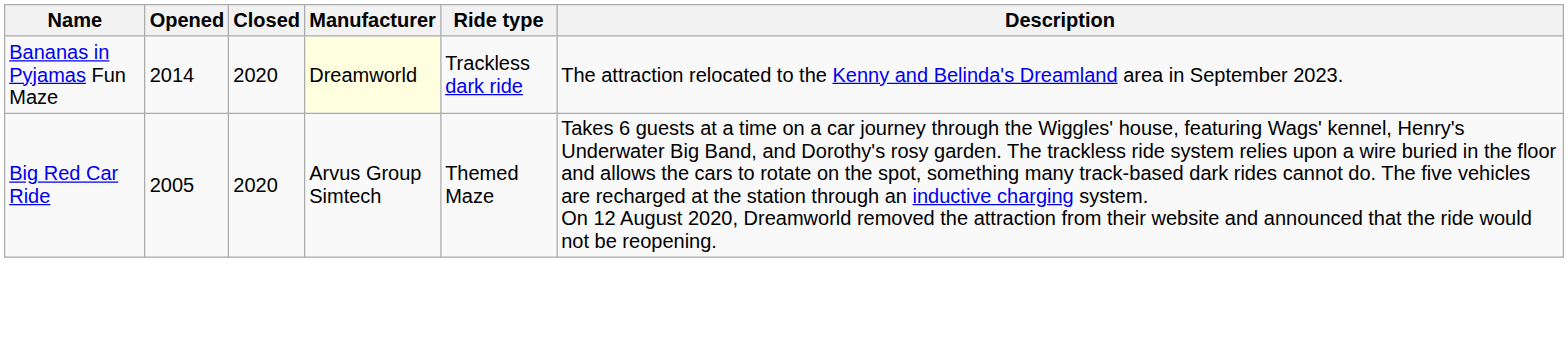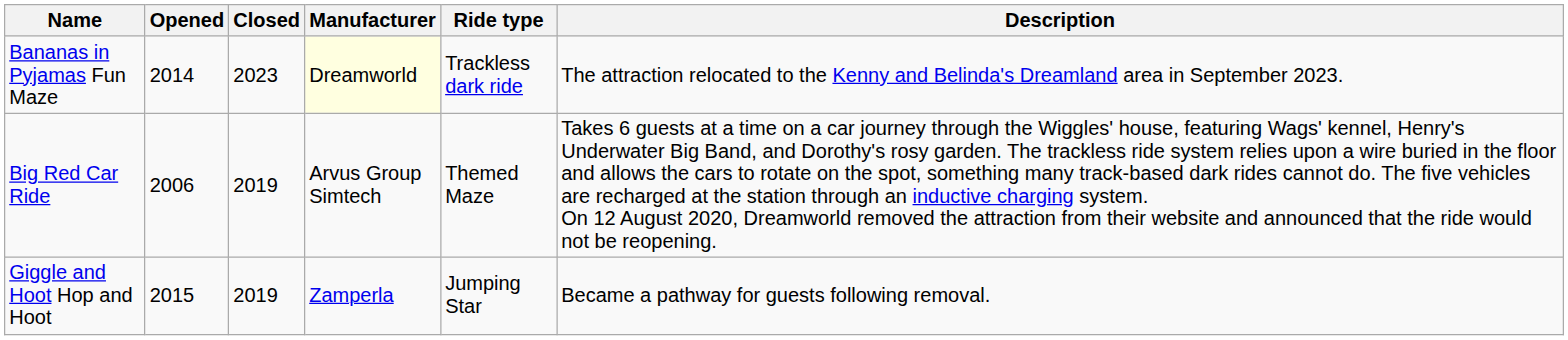Bananas in Pyjamas Fun Maze | Closed: 2020 -> 2023
Big Red Car Ride | Opened: 2005 -> 2006
Big Red Car Ride | Closed: 2020 -> 2019
+ row: Giggle and Hoot Hop and Hoot | 2015 | 2019 | Zamperla | Jumping Star | Became a pathway for guests following removal.
